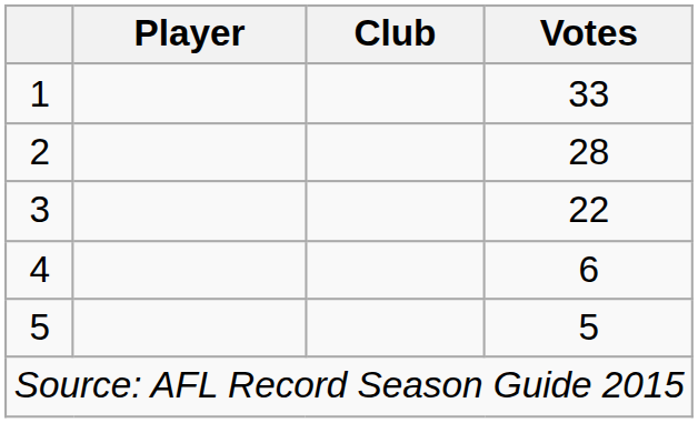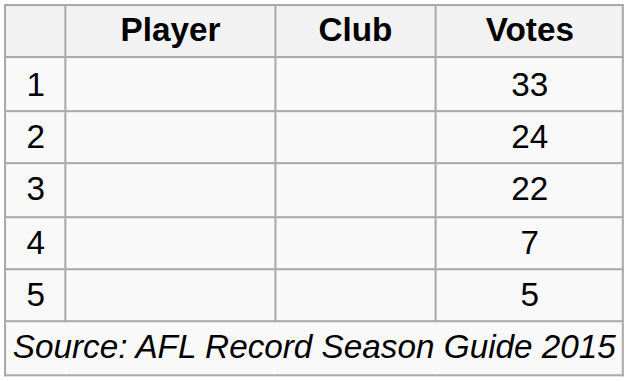2 | Votes: 28 -> 24
4 | Votes: 6 -> 7
